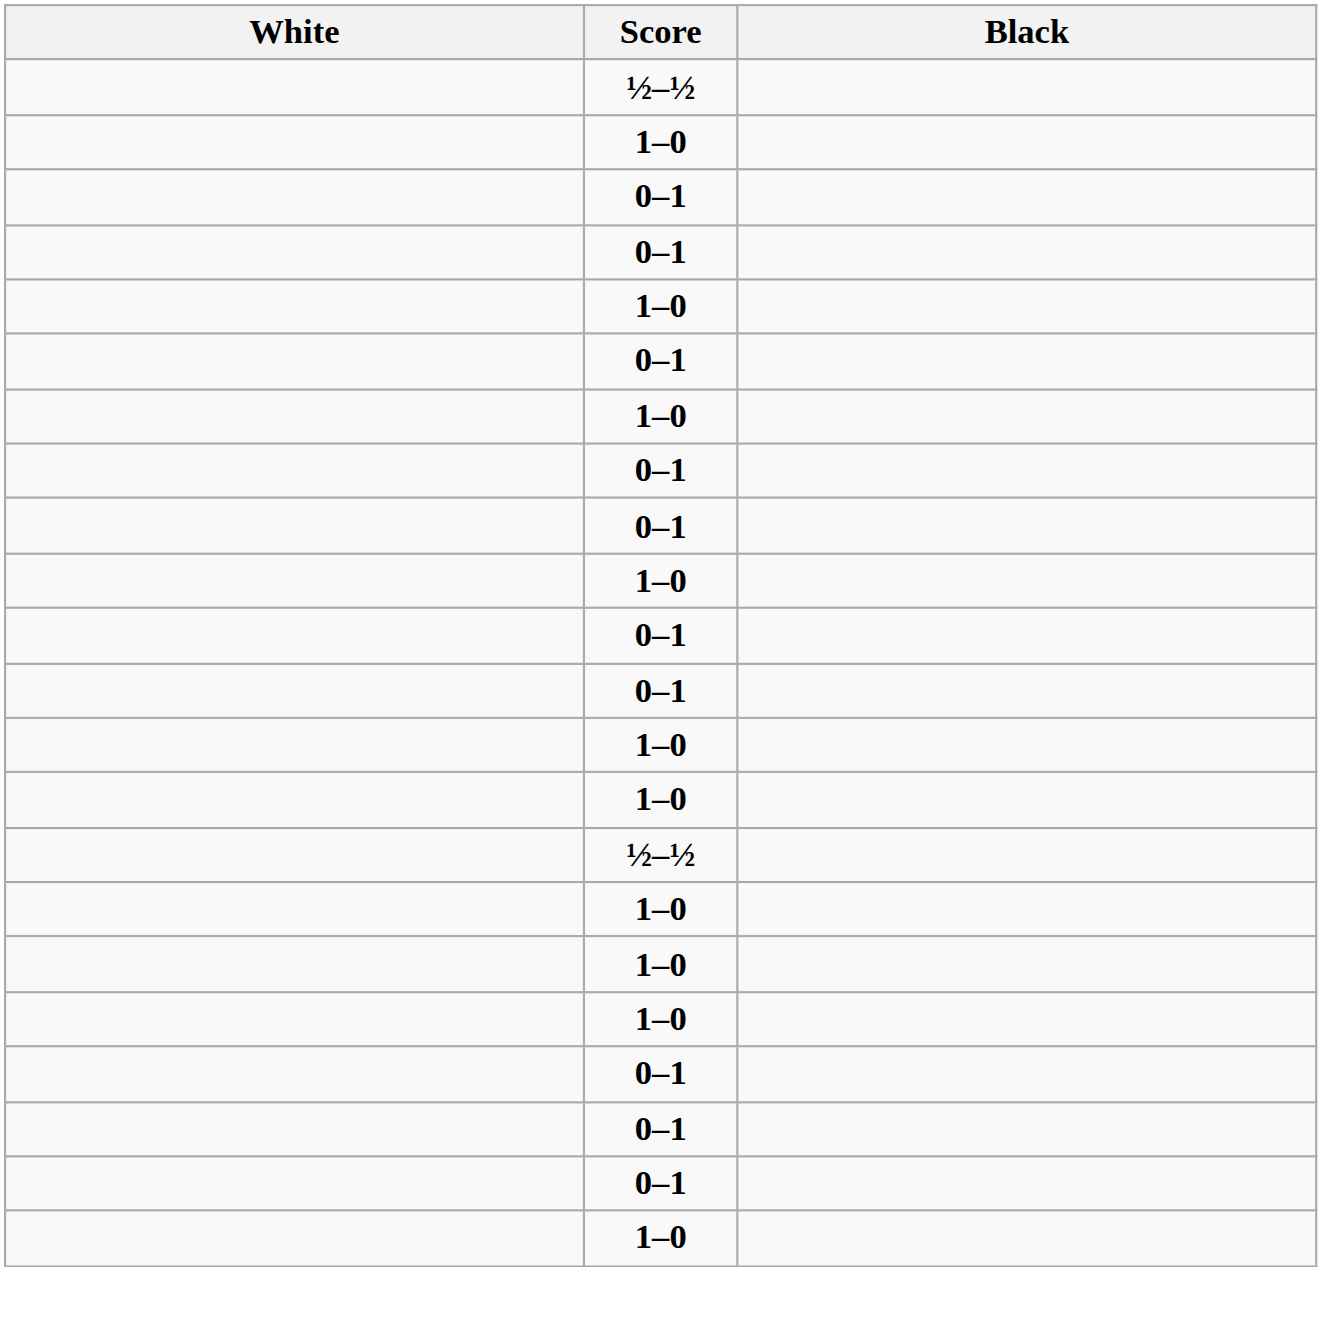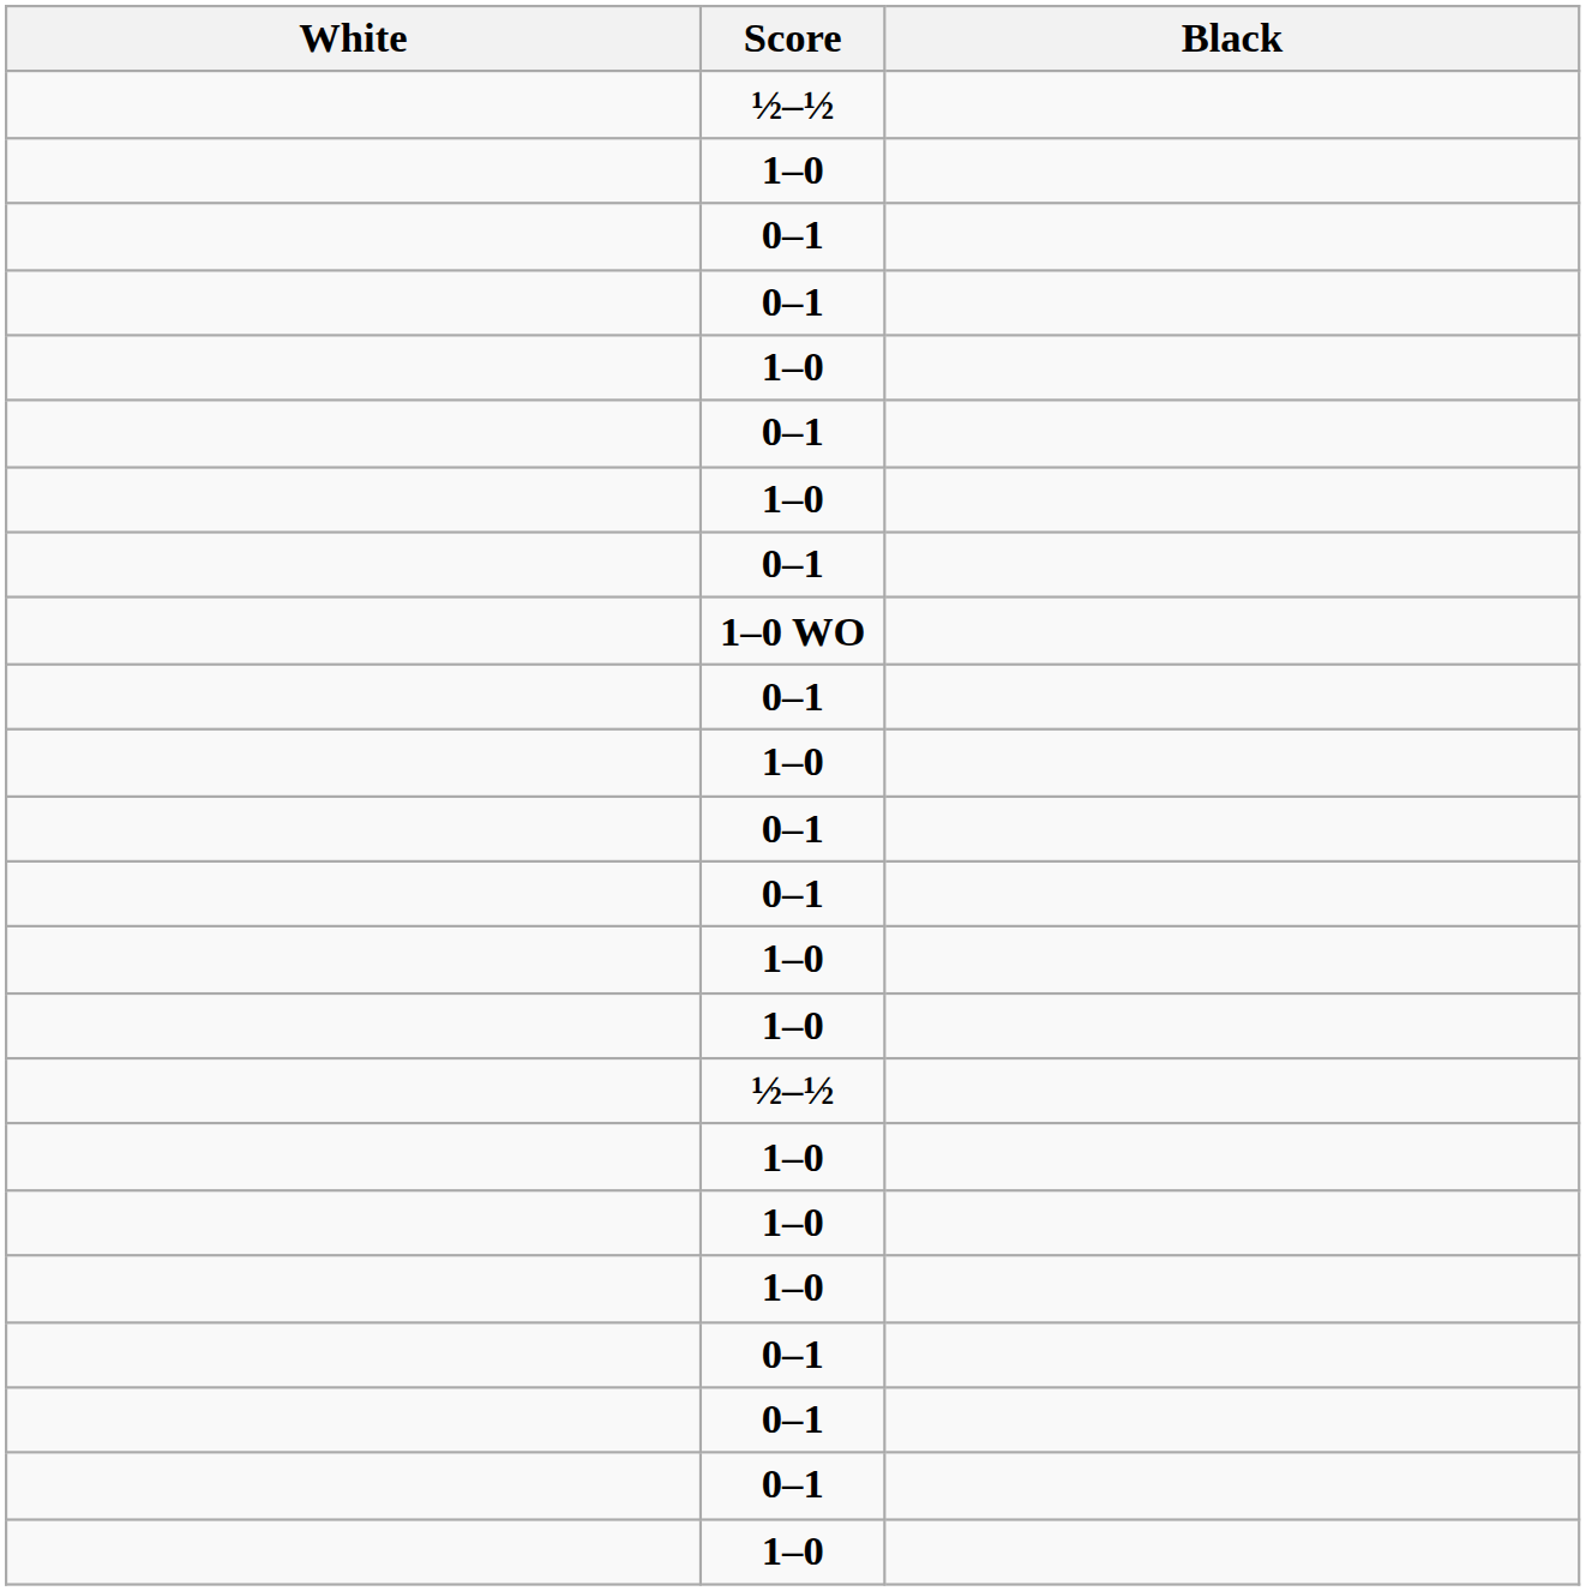+ row: 1–0 WO
